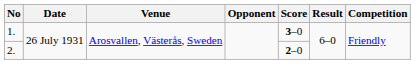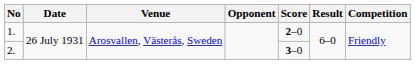1. | Score: 3–0 -> 2–0
2. | Score: 2–0 -> 3–0
